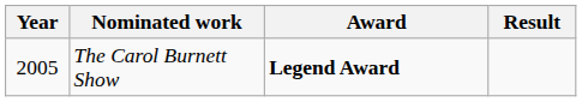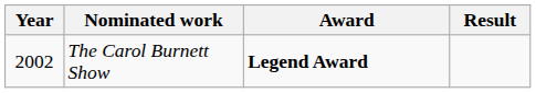The Carol Burnett Show | Year: 2005 -> 2002
